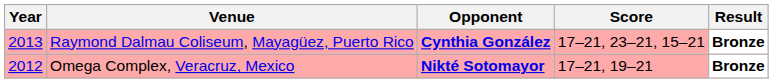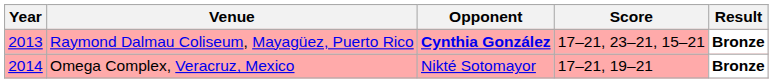Omega Complex, Veracruz, Mexico | Year: 2012 -> 2014
Omega Complex, Veracruz, Mexico | Opponent: bold -> normal
